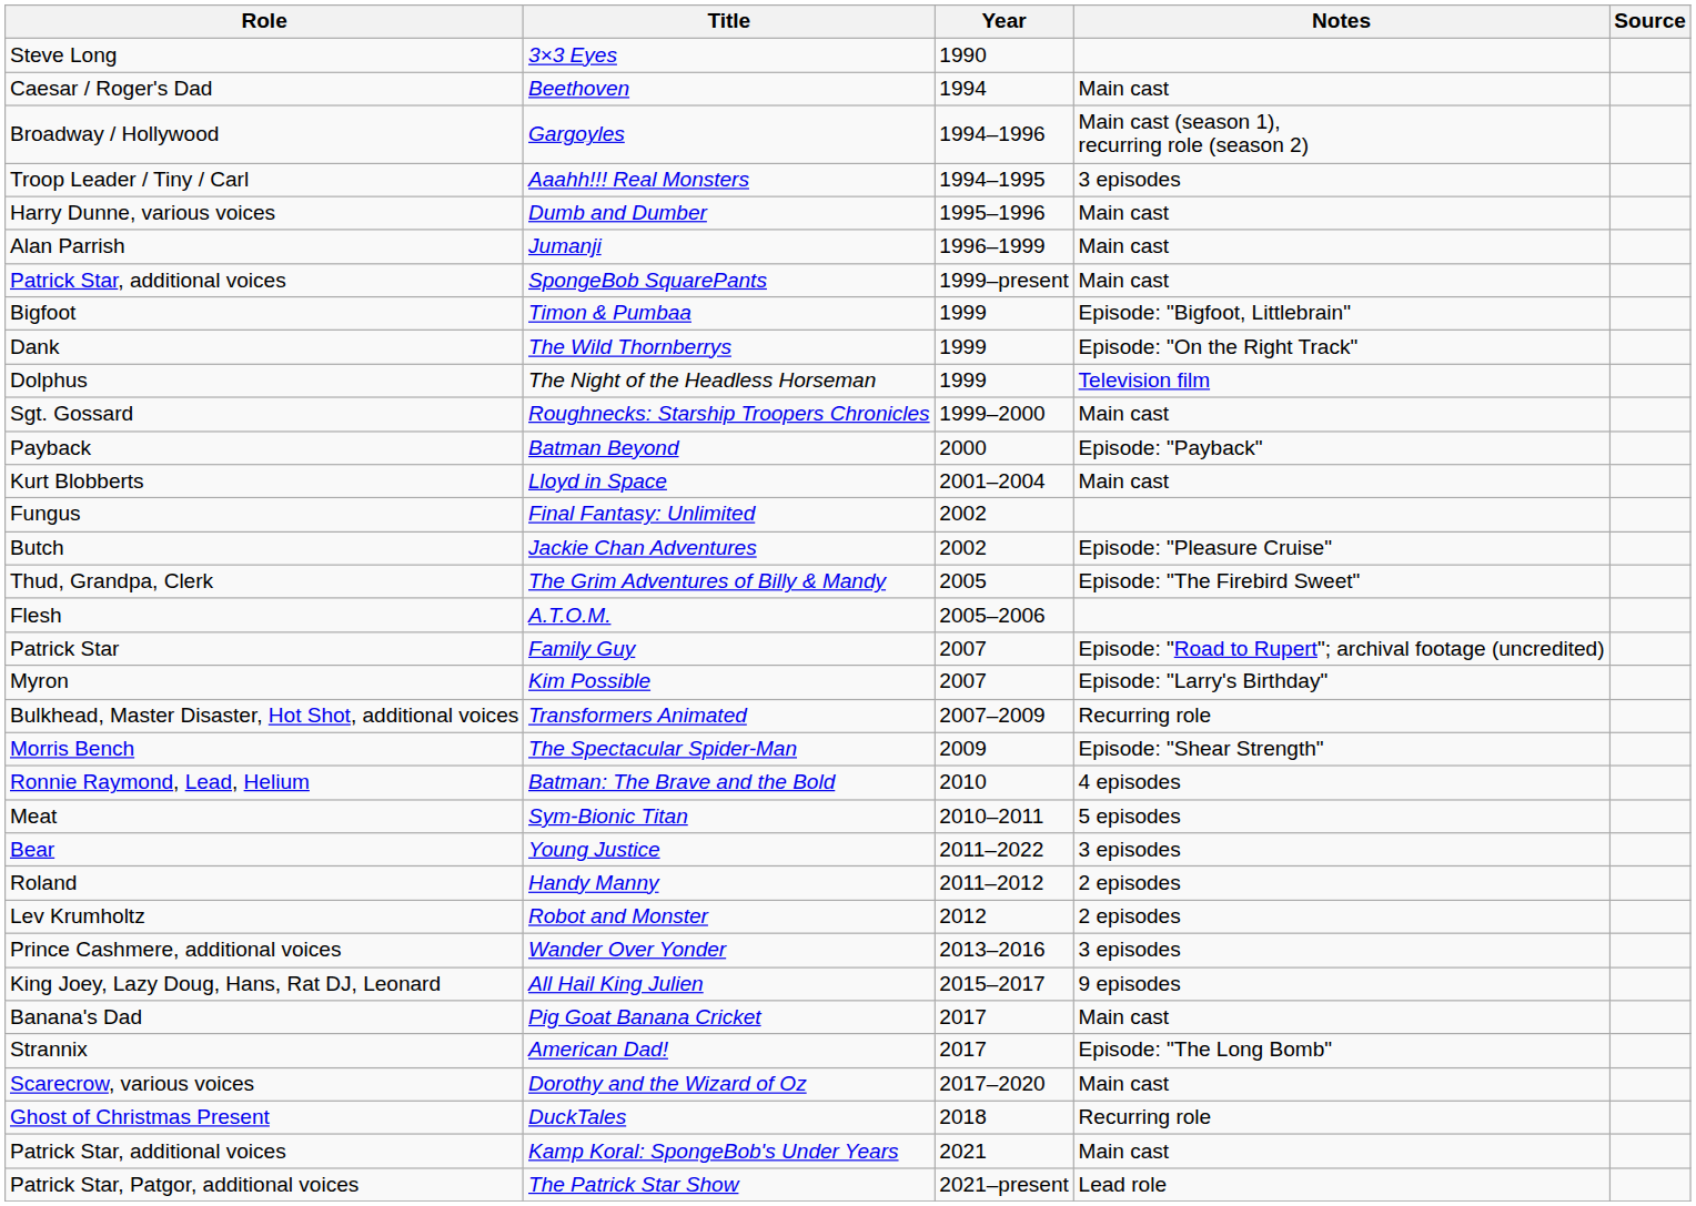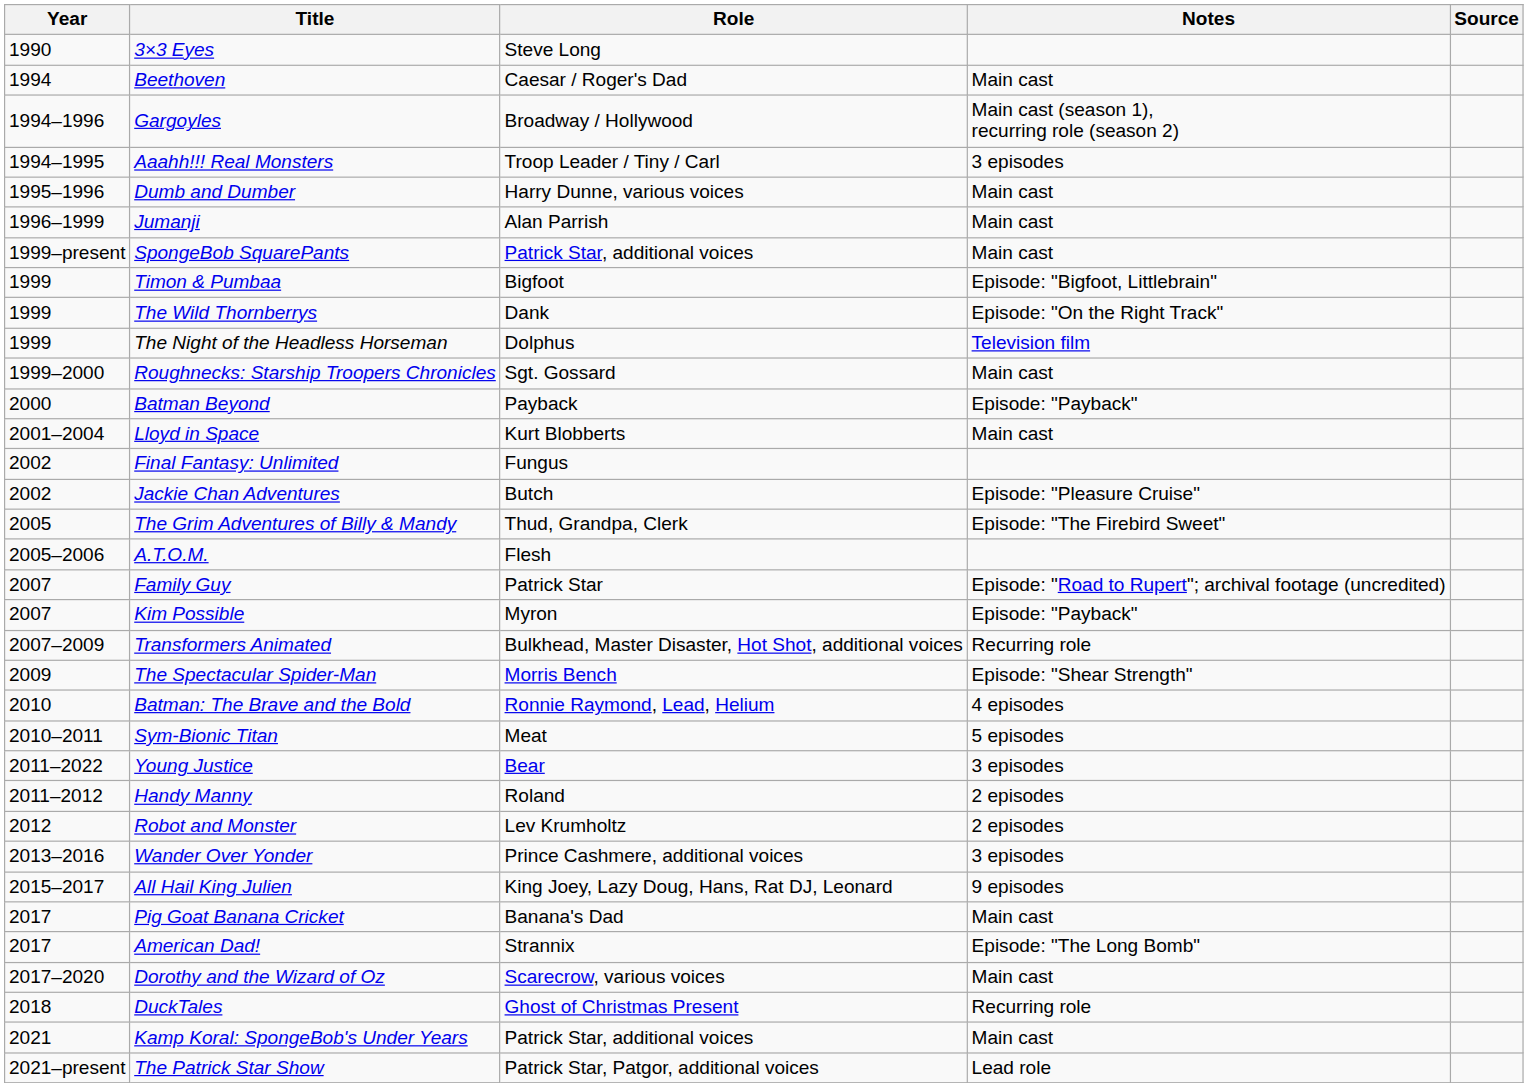columns swapped: Year <-> Role
Kim Possible | Notes: Episode: "Larry's Birthday" -> Episode: "Payback"
